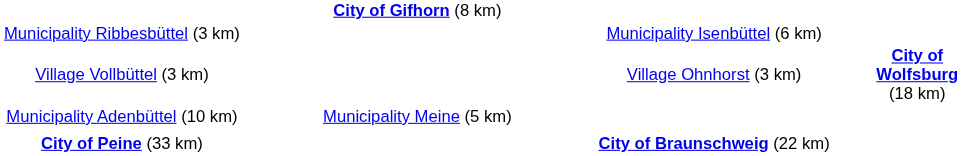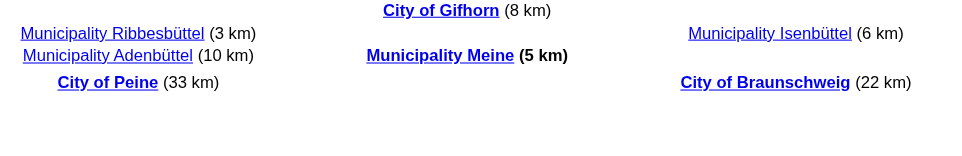- row: Village Vollbüttel (3 km) | Village Ohnhorst (3 km) | City of Wolfsburg (18 km)
Municipality Adenbüttel (10 km) | column 2: normal -> bold
